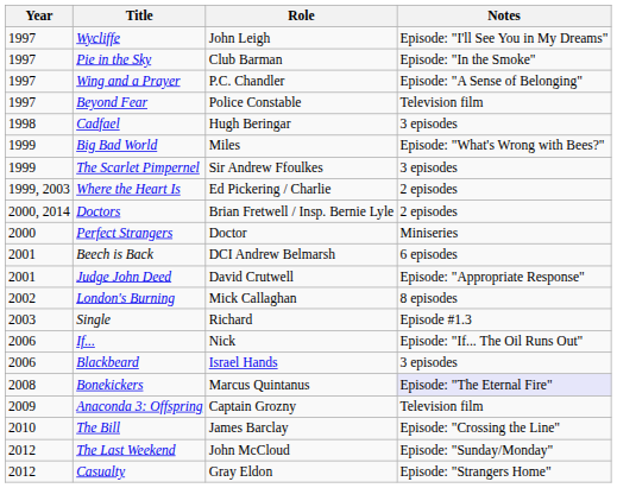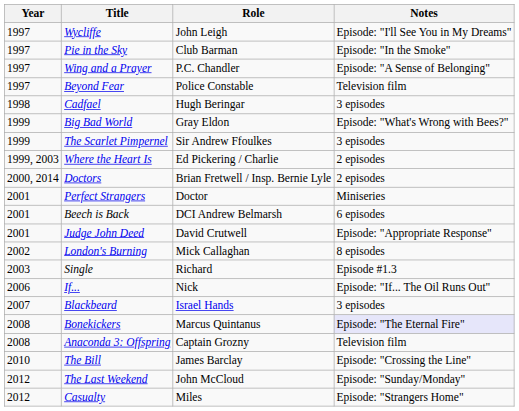Big Bad World | Role: Miles -> Gray Eldon
Perfect Strangers | Year: 2000 -> 2001
Blackbeard | Year: 2006 -> 2007
Anaconda 3: Offspring | Year: 2009 -> 2008
Casualty | Role: Gray Eldon -> Miles
